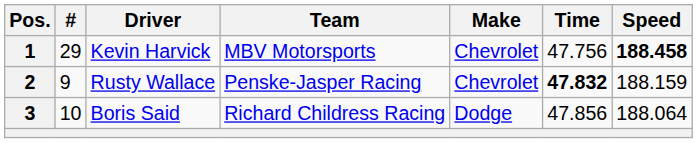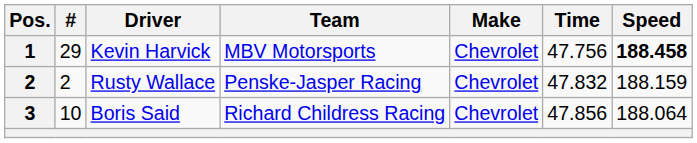Rusty Wallace | #: 9 -> 2
Rusty Wallace | Time: bold -> normal
Boris Said | Make: Dodge -> Chevrolet
